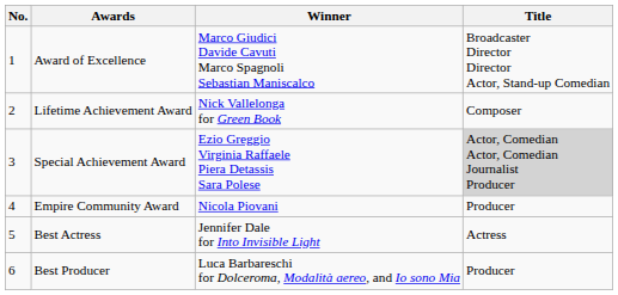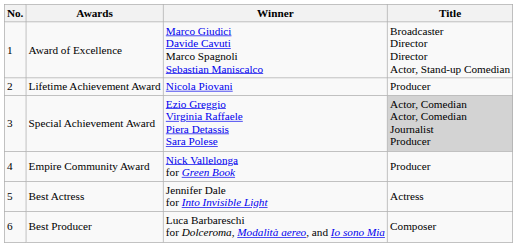Lifetime Achievement Award | Winner: Nick Vallelonga for Green Book -> Nicola Piovani
Lifetime Achievement Award | Title: Composer -> Producer
Empire Community Award | Winner: Nicola Piovani -> Nick Vallelonga for Green Book
Best Producer | Title: Producer -> Composer
